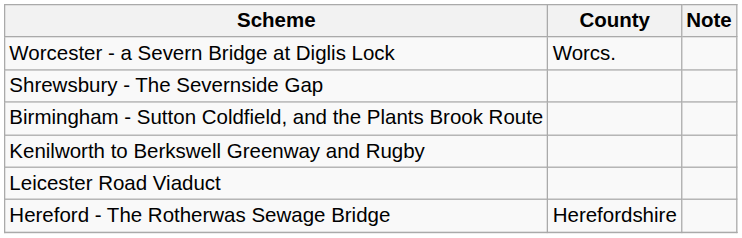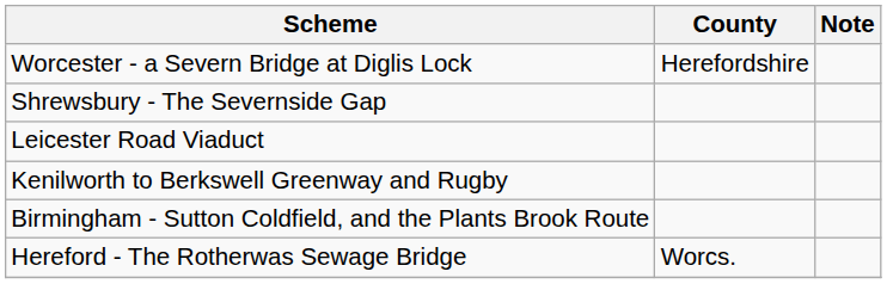Worcester - a Severn Bridge at Diglis Lock | County: Worcs. -> Herefordshire
rows swapped: Birmingham - Sutton Coldfield, and the Plants Brook Route <-> Leicester Road Viaduct
Hereford - The Rotherwas Sewage Bridge | County: Herefordshire -> Worcs.
